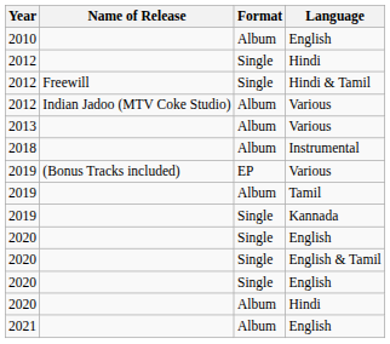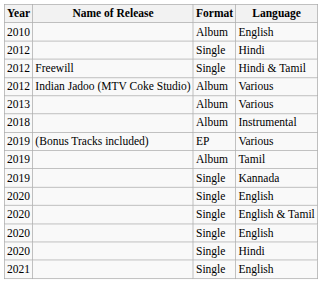2020 / Hindi | Format: Album -> Single
2021 / English | Format: Album -> Single
